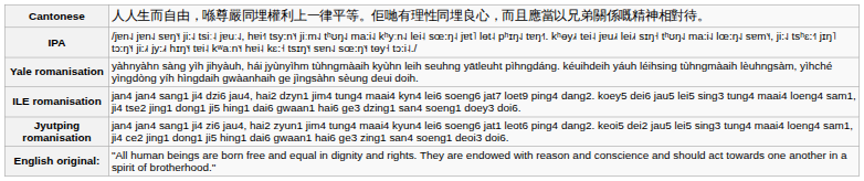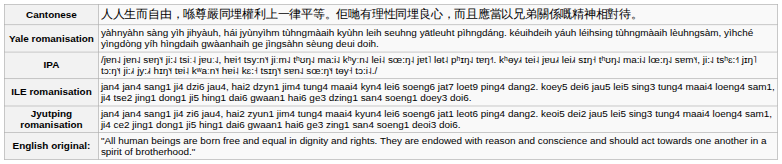rows swapped: IPA <-> Yale romanisation
